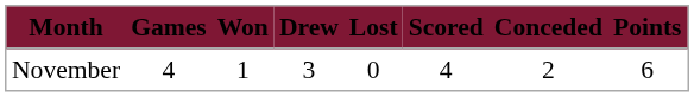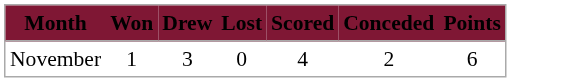- column: Games | 4
